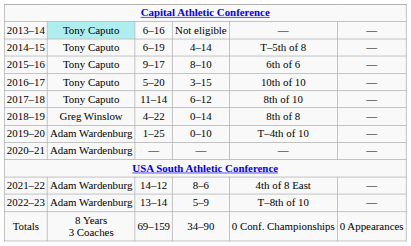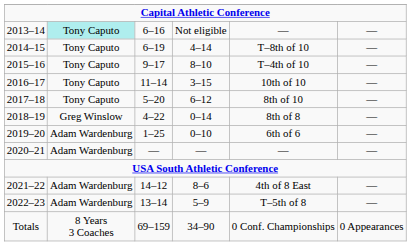2014–15 | column 5: T–5th of 8 -> T–8th of 10
2015–16 | column 5: 6th of 6 -> T–4th of 10
2016–17 | column 3: 5–20 -> 11–14
2017–18 | column 3: 11–14 -> 5–20
2019–20 | column 5: T–4th of 10 -> 6th of 6
2022–23 | column 5: T–8th of 10 -> T–5th of 8
